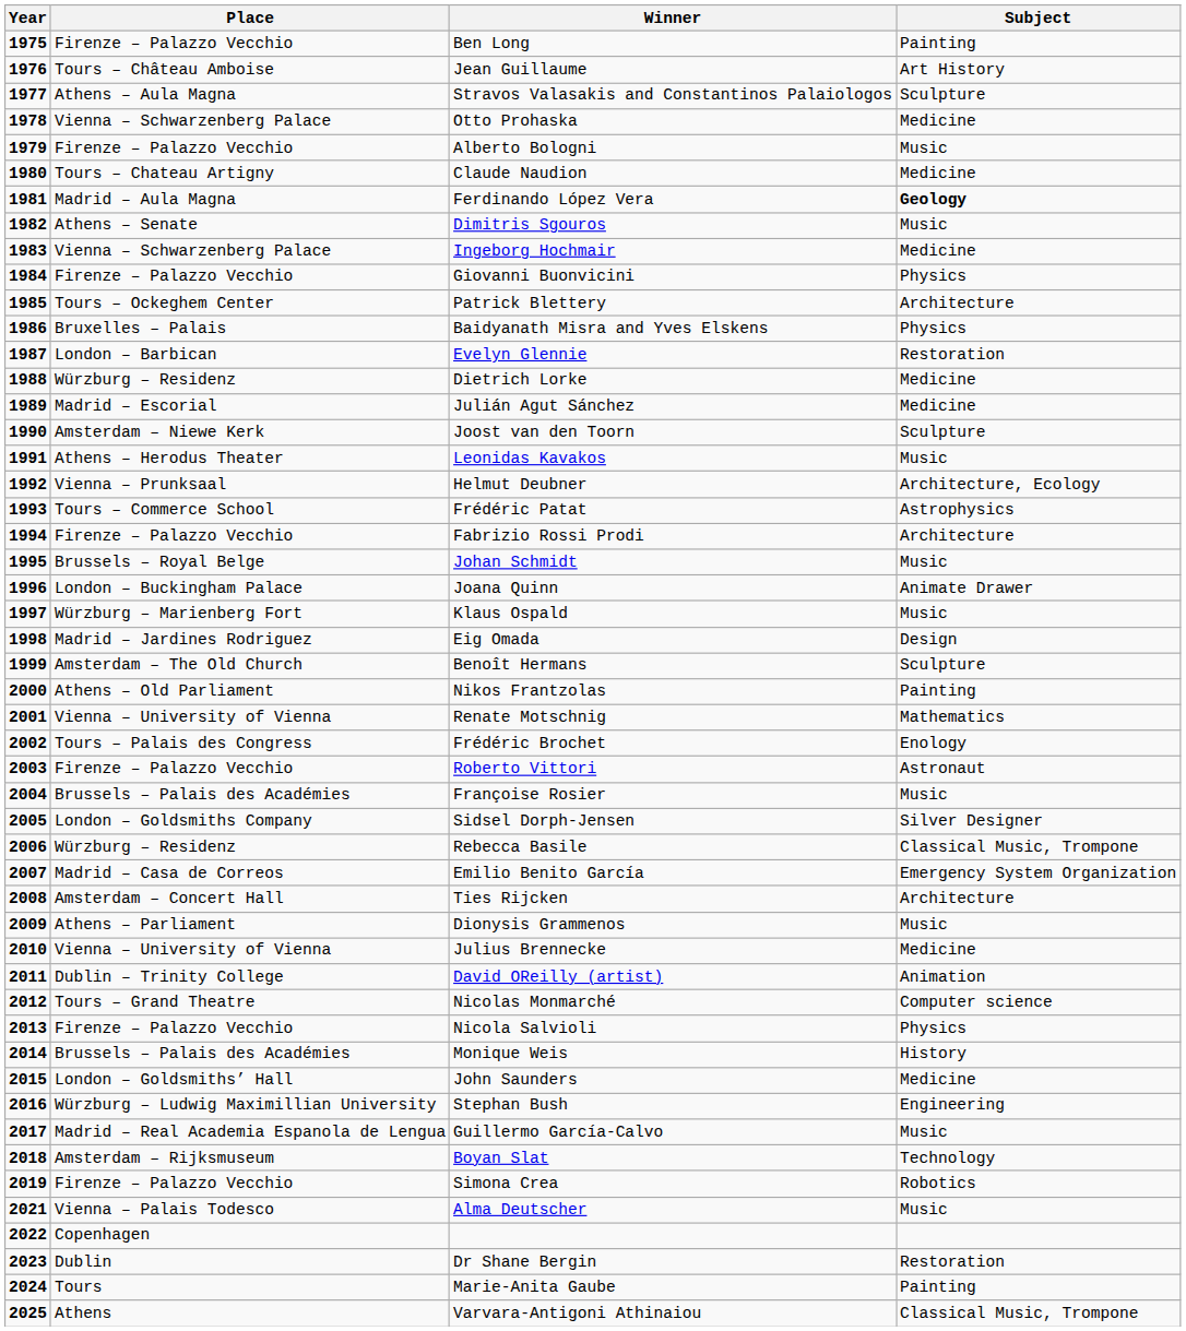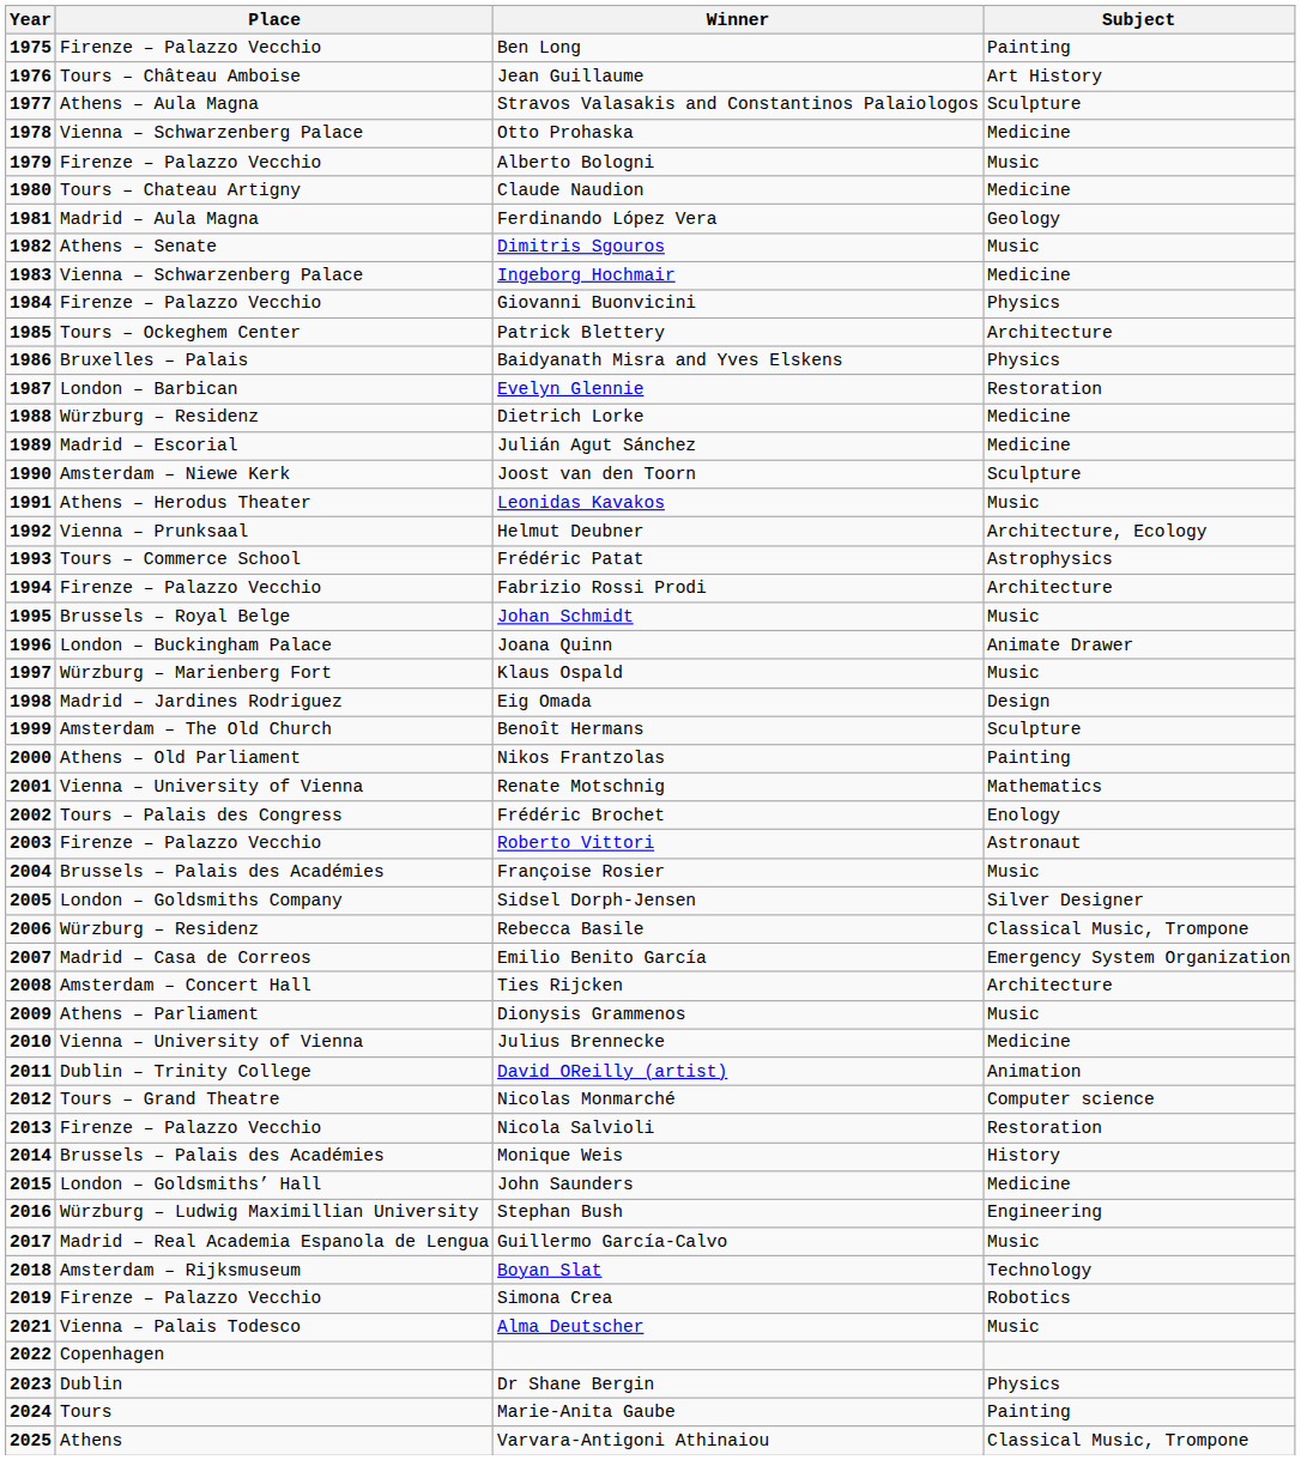Ferdinando López Vera | Subject: bold -> normal
Nicola Salvioli | Subject: Physics -> Restoration
Dr Shane Bergin | Subject: Restoration -> Physics
